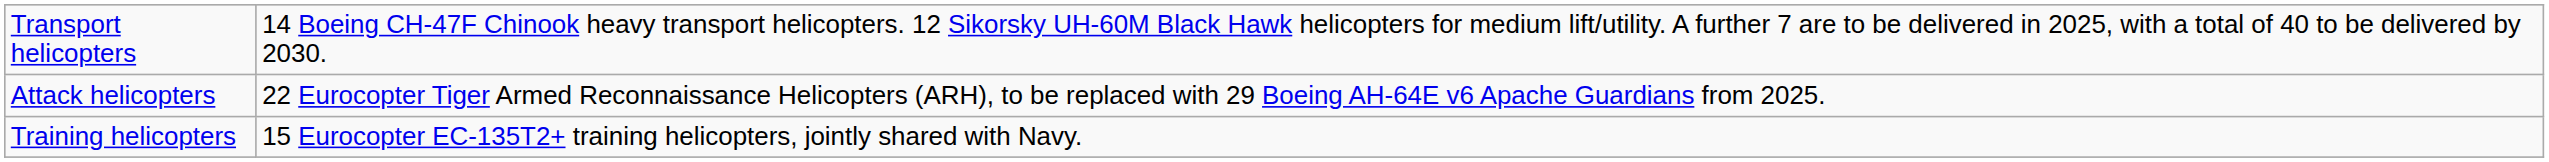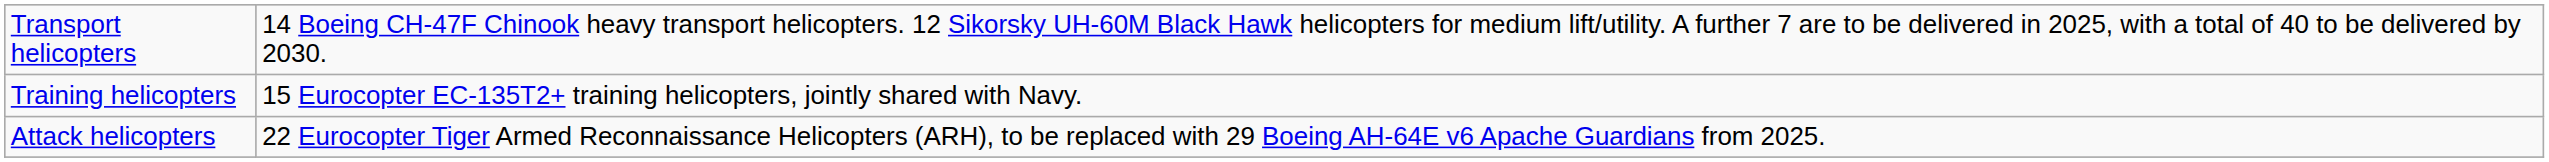rows swapped: Attack helicopters <-> Training helicopters
